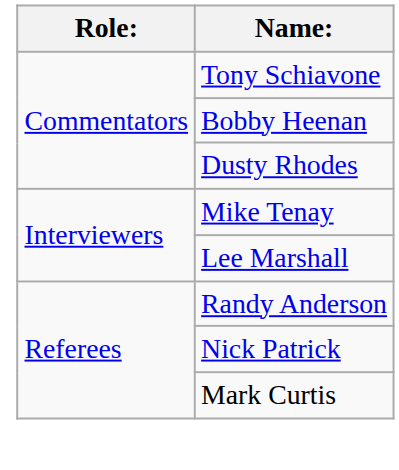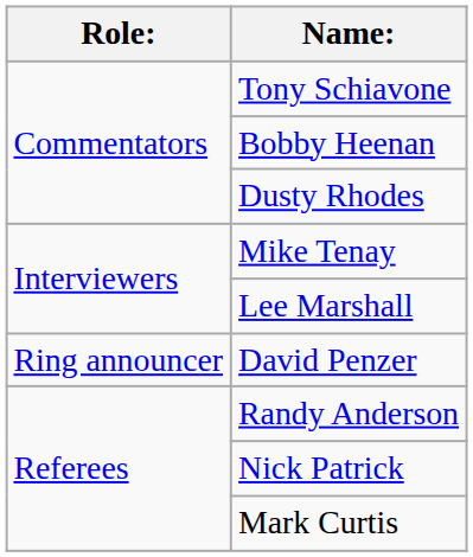+ row: Ring announcer | David Penzer
